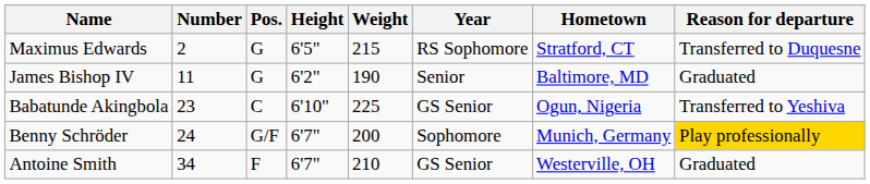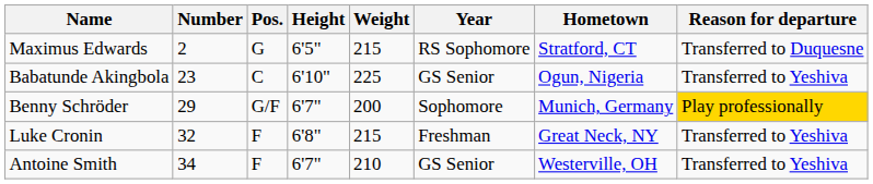- row: James Bishop IV | 11 | G | 6'2" | 190 | Senior | Baltimore, MD | Graduated
Benny Schröder | Number: 24 -> 29
+ row: Luke Cronin | 32 | F | 6'8" | 215 | Freshman | Great Neck, NY | Transferred to Yeshiva
Antoine Smith | Reason for departure: Graduated -> Transferred to Yeshiva
